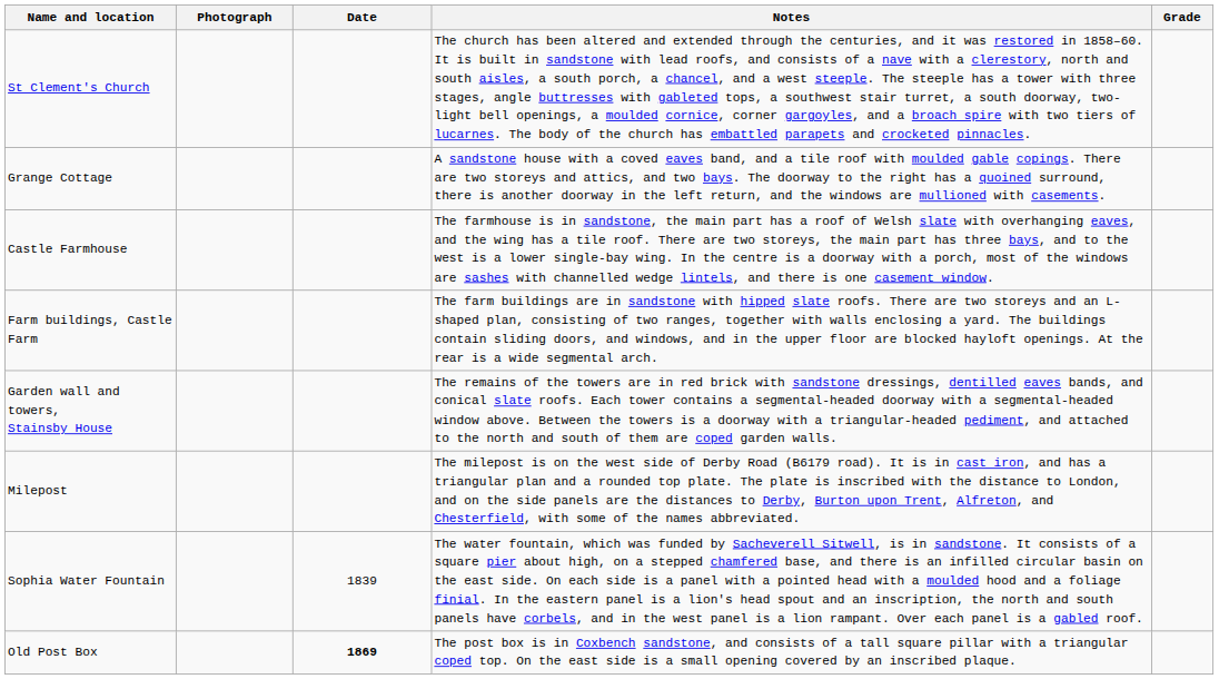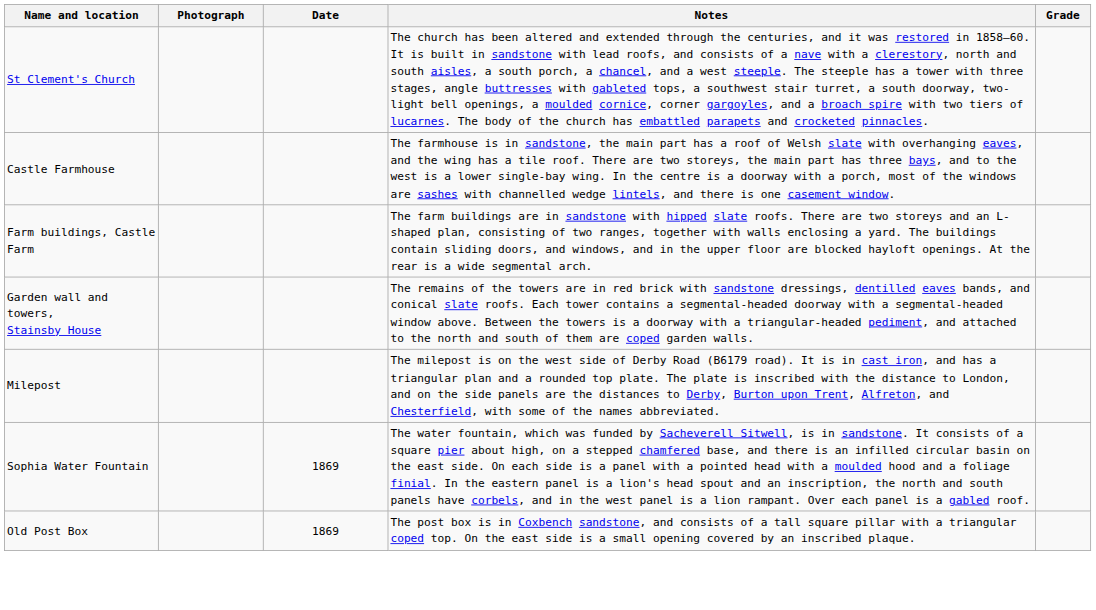- row: Grange Cottage | A sandstone house with a coved eaves band, and a tile roof with moulded gable copings. There are two storeys and attics, and two bays. The doorway to the right has a quoined surround, there is another doorway in the left return, and the windows are mullioned with casements.
Sophia Water Fountain | Date: 1839 -> 1869
Old Post Box | Date: bold -> normal
